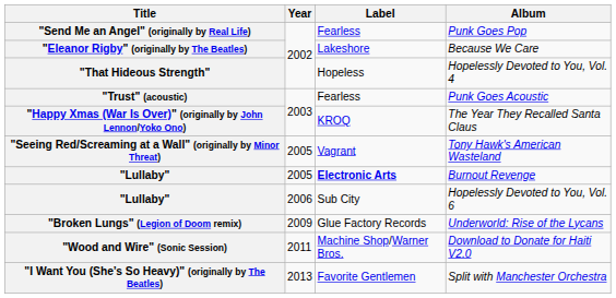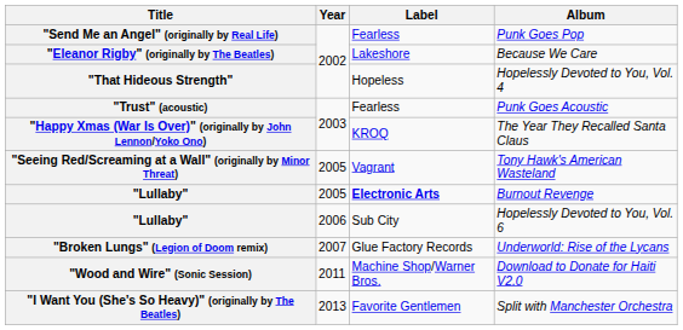Underworld: Rise of the Lycans | Year: 2009 -> 2007
